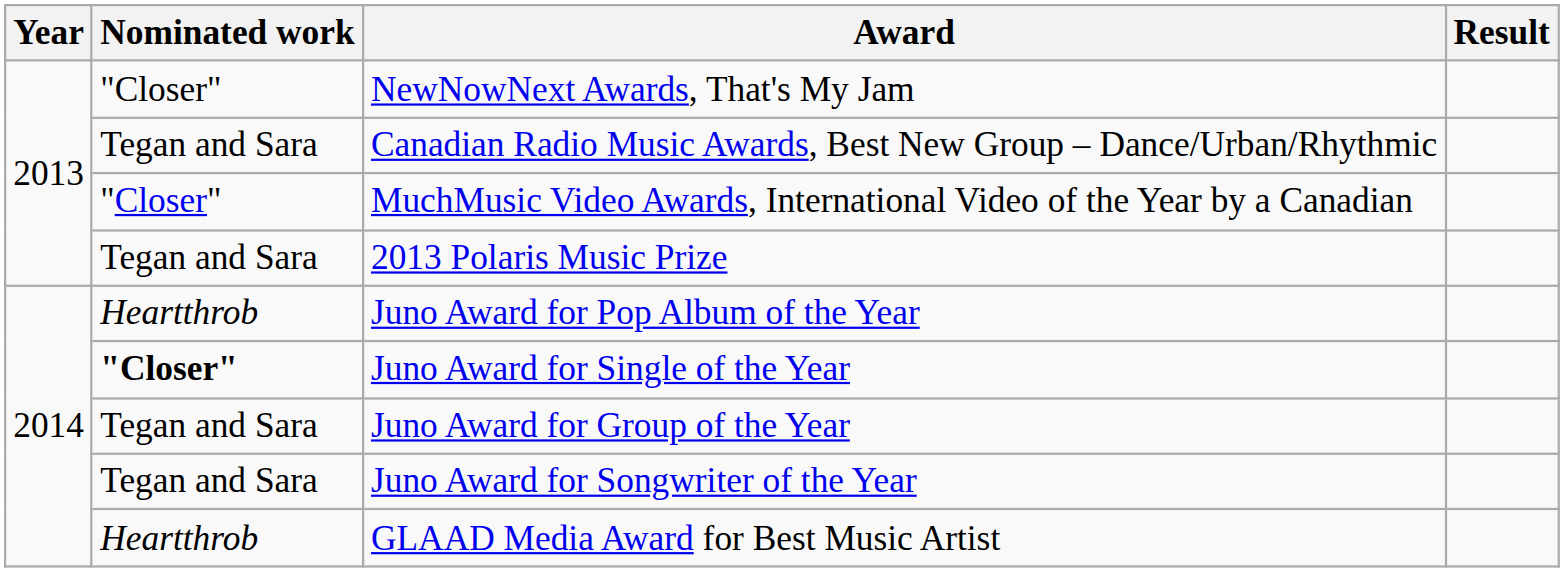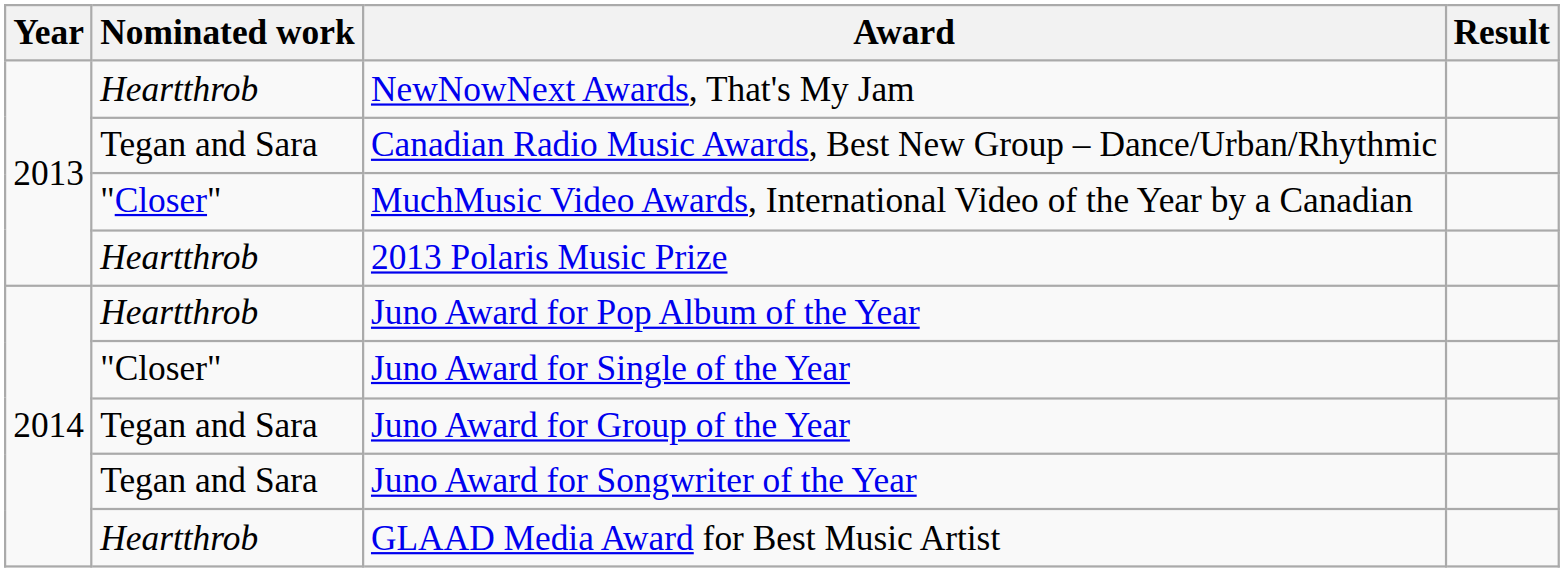NewNowNext Awards, That's My Jam | Nominated work: "Closer" -> Heartthrob
2013 Polaris Music Prize | Nominated work: Tegan and Sara -> Heartthrob
Juno Award for Single of the Year | Nominated work: bold -> normal
